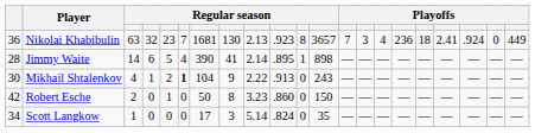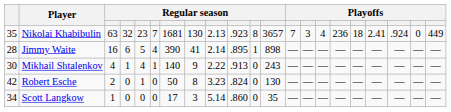Nikolai Khabibulin | column 1: 36 -> 35
Jimmy Waite | column 3: 14 -> 16
Mikhail Shtalenkov | column 5: 2 -> 4
Mikhail Shtalenkov | column 6: bold -> normal
Mikhail Shtalenkov | column 7: 104 -> 140
Robert Esche | column 10: .860 -> .824
Robert Esche | column 12: 150 -> 130
Scott Langkow | column 10: .824 -> .860
